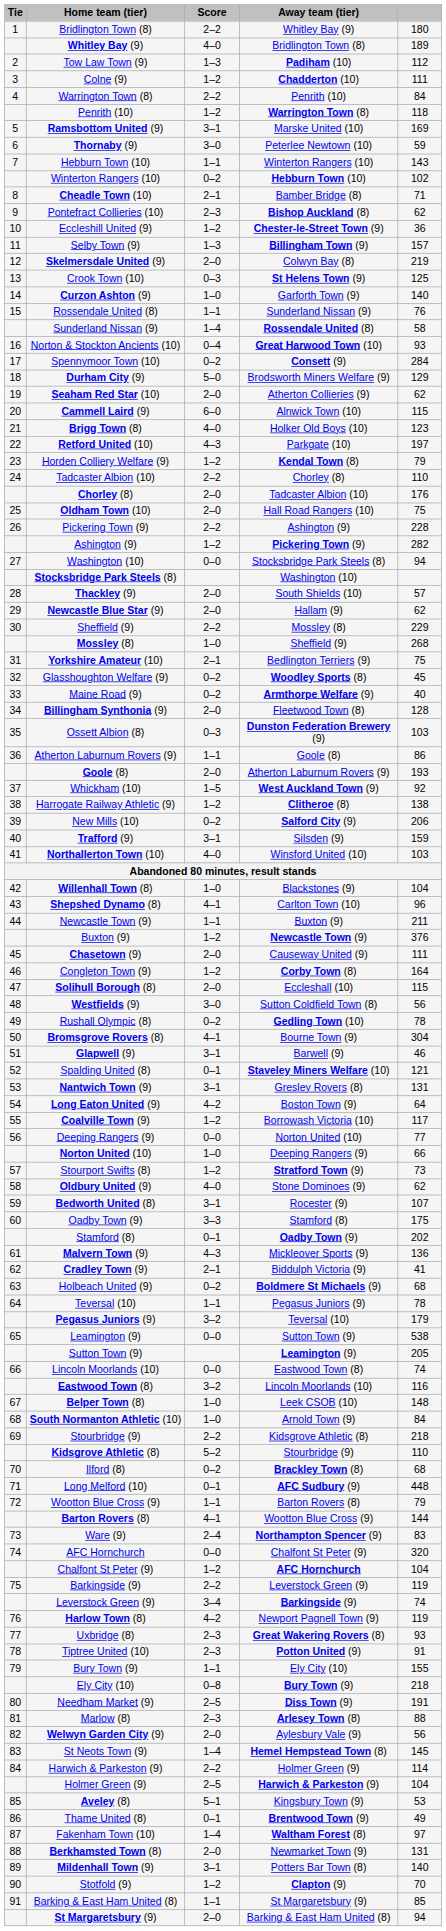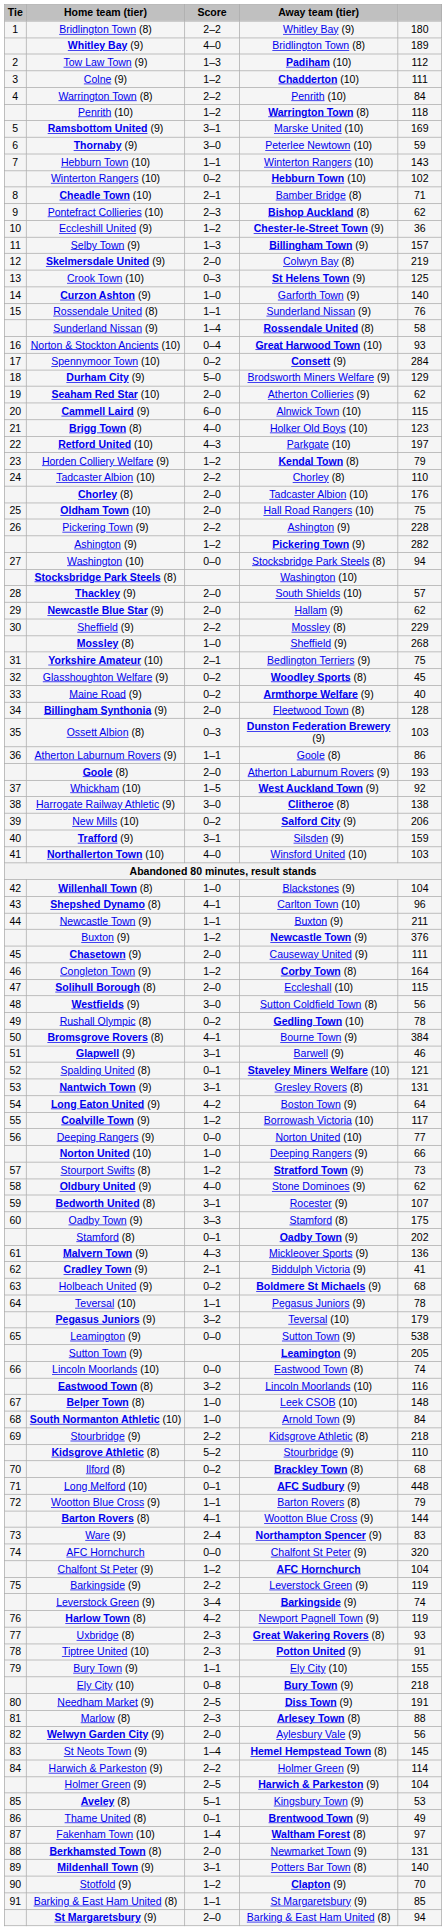Harrogate Railway Athletic (9) | Score: 1–2 -> 3–0
Bromsgrove Rovers (8) | column 5: 304 -> 384
